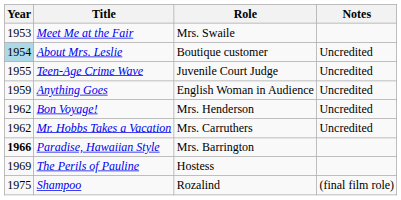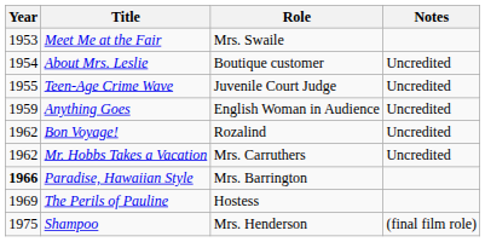About Mrs. Leslie | Year: lightblue background -> no background
Bon Voyage! | Role: Mrs. Henderson -> Rozalind
Shampoo | Role: Rozalind -> Mrs. Henderson
